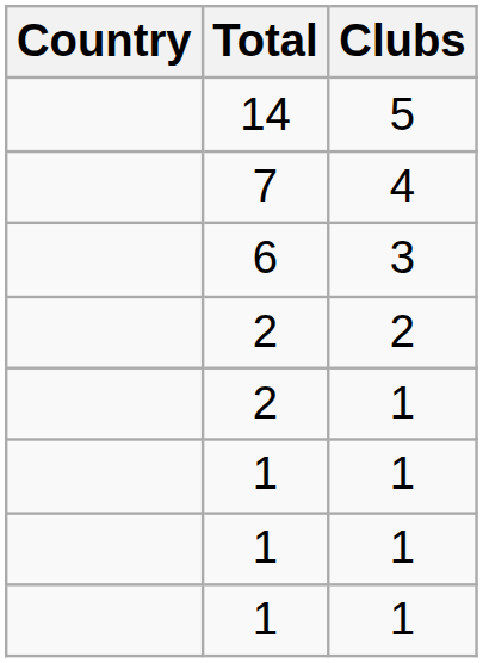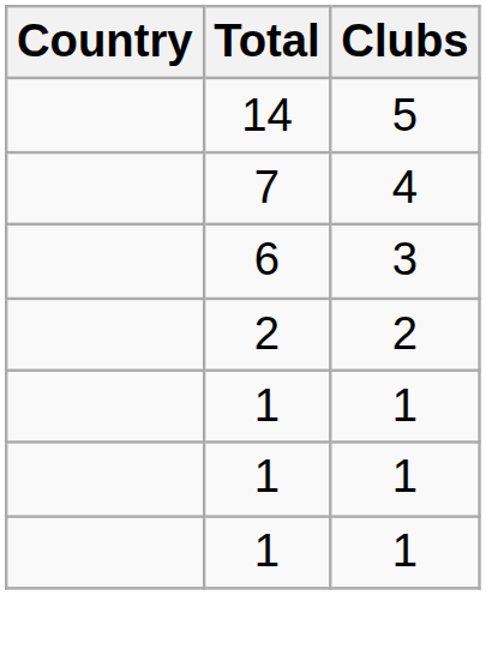- row: 2 | 1
